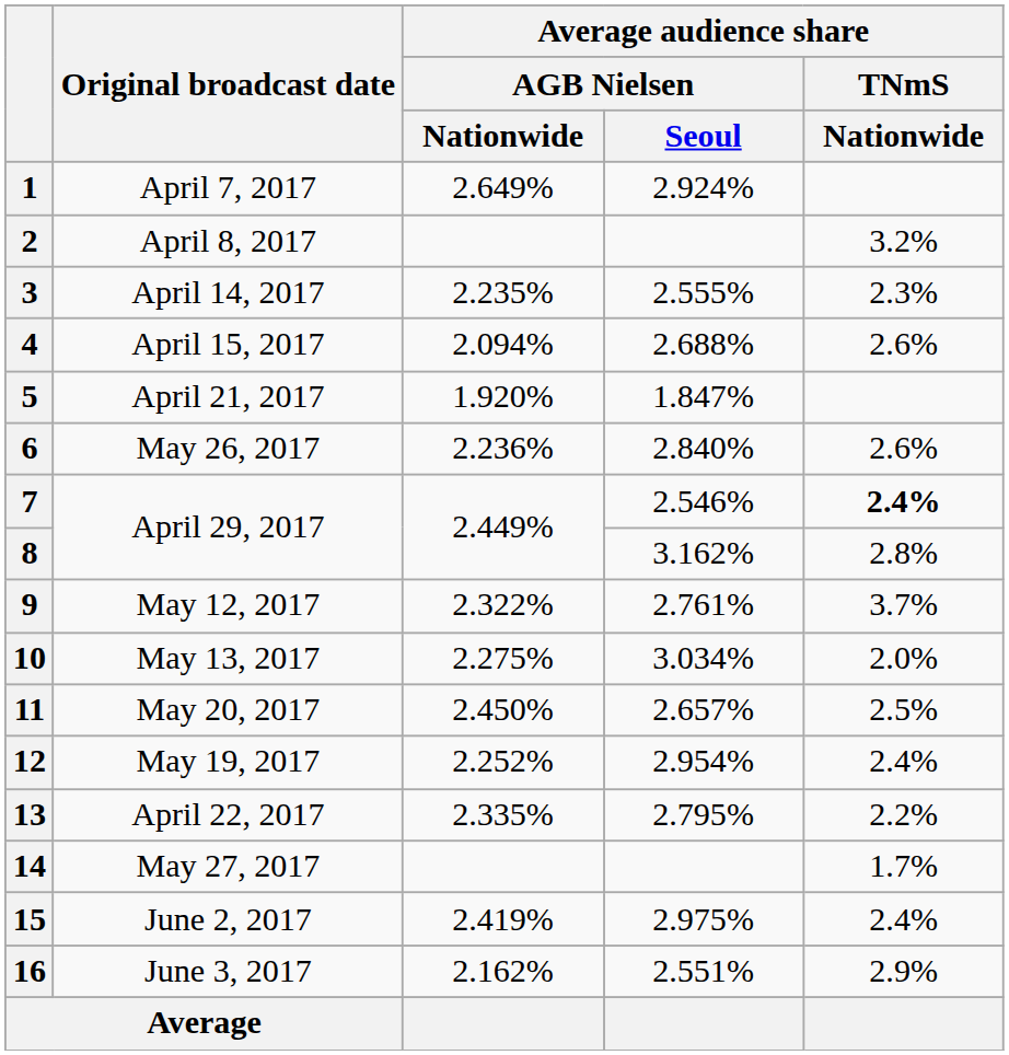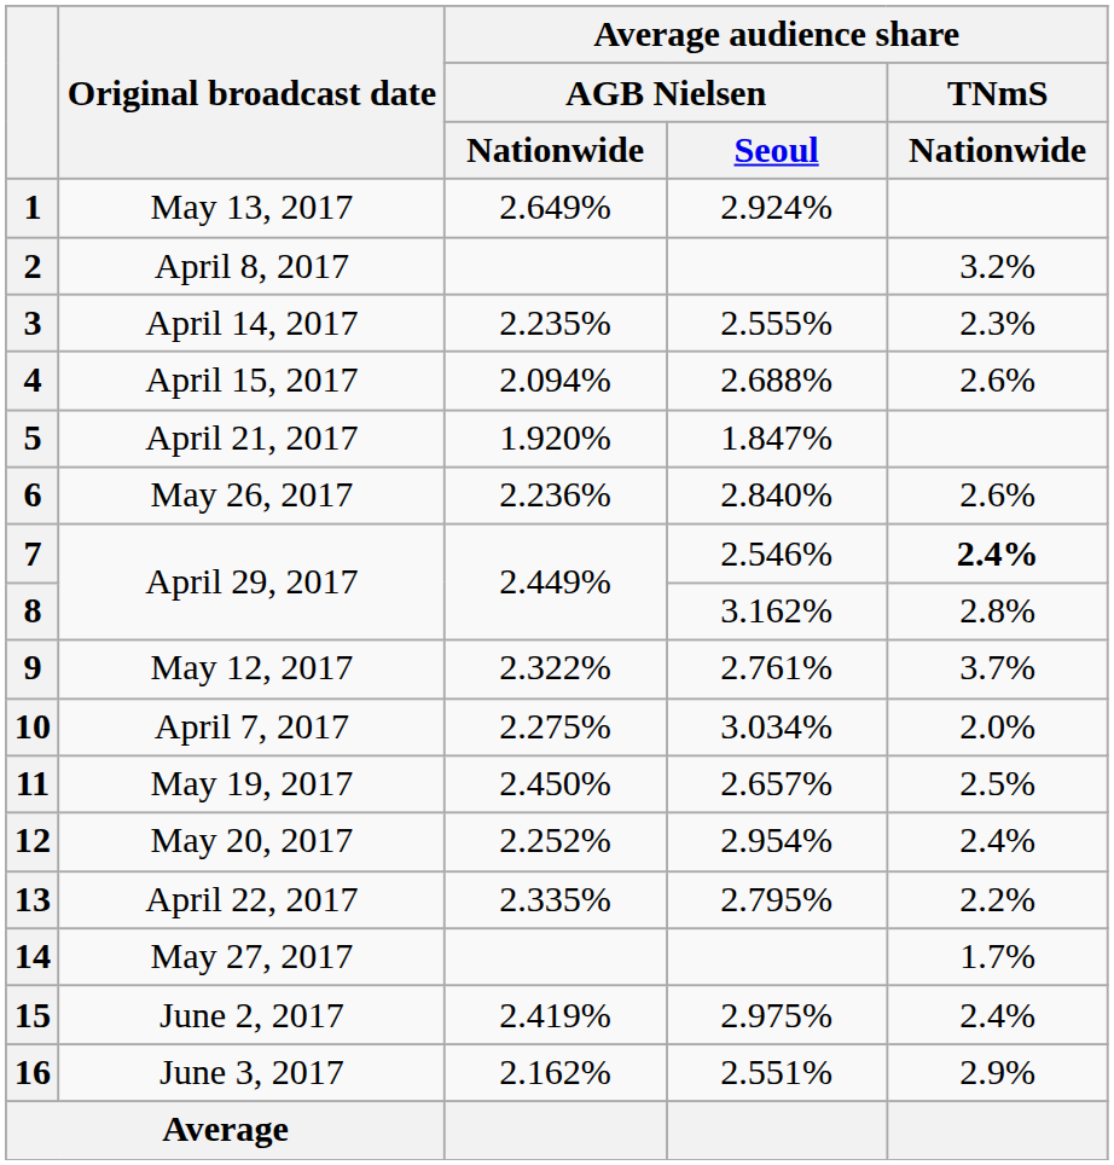1 | Original broadcast date: April 7, 2017 -> May 13, 2017
10 | Original broadcast date: May 13, 2017 -> April 7, 2017
11 | Original broadcast date: May 20, 2017 -> May 19, 2017
12 | Original broadcast date: May 19, 2017 -> May 20, 2017
